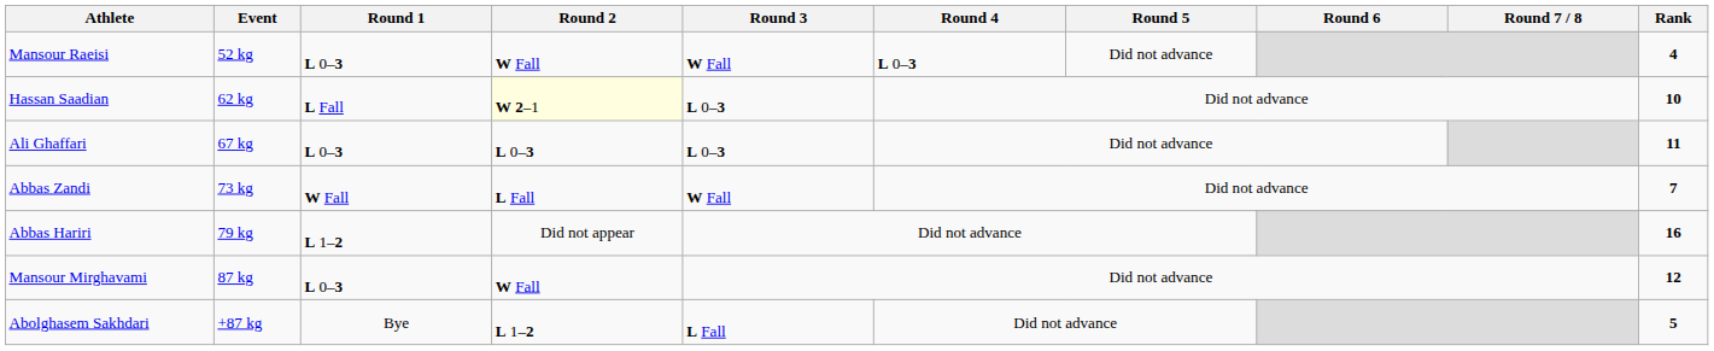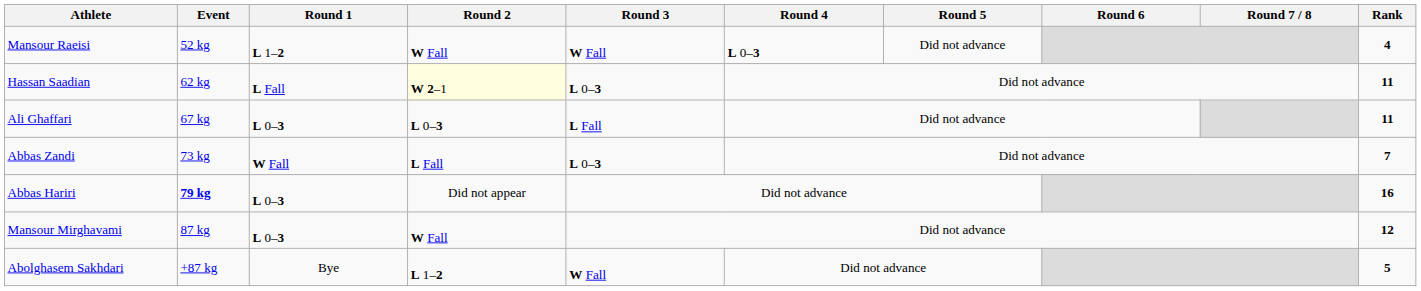Mansour Raeisi | Round 1: L 0–3 -> L 1–2
Hassan Saadian | Rank: 10 -> 11
Ali Ghaffari | Round 3: L 0–3 -> L Fall
Abbas Zandi | Round 3: W Fall -> L 0–3
Abbas Hariri | Event: normal -> bold
Abbas Hariri | Round 1: L 1–2 -> L 0–3
Abolghasem Sakhdari | Round 3: L Fall -> W Fall
